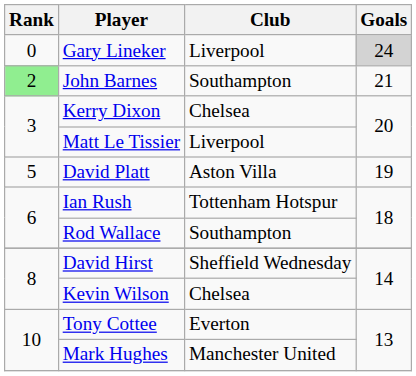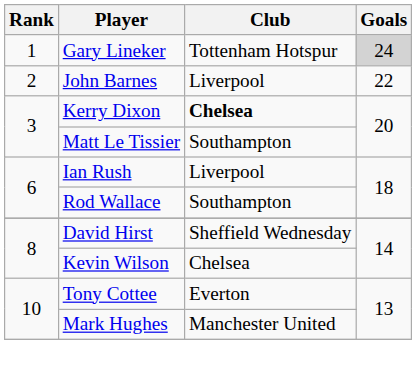Gary Lineker | Rank: 0 -> 1
Gary Lineker | Club: Liverpool -> Tottenham Hotspur
John Barnes | Rank: lightgreen background -> no background
John Barnes | Club: Southampton -> Liverpool
John Barnes | Goals: 21 -> 22
Kerry Dixon | Club: normal -> bold
Matt Le Tissier | Club: Liverpool -> Southampton
- row: 5 | David Platt | Aston Villa | 19
Ian Rush | Club: Tottenham Hotspur -> Liverpool
